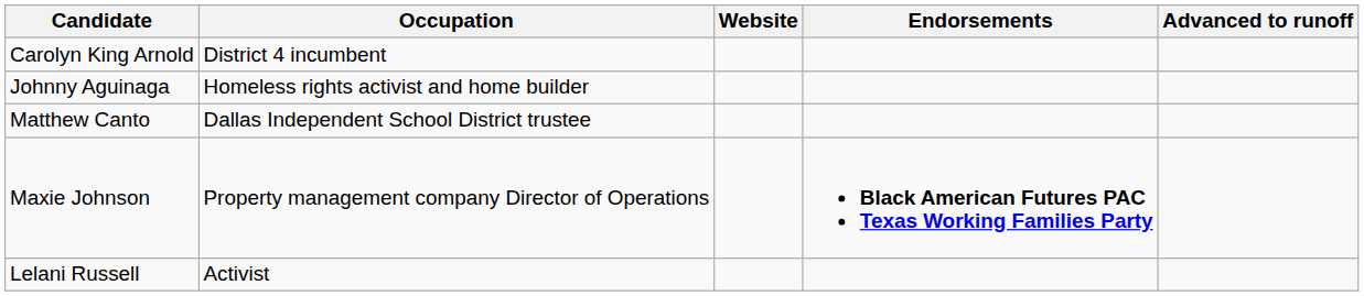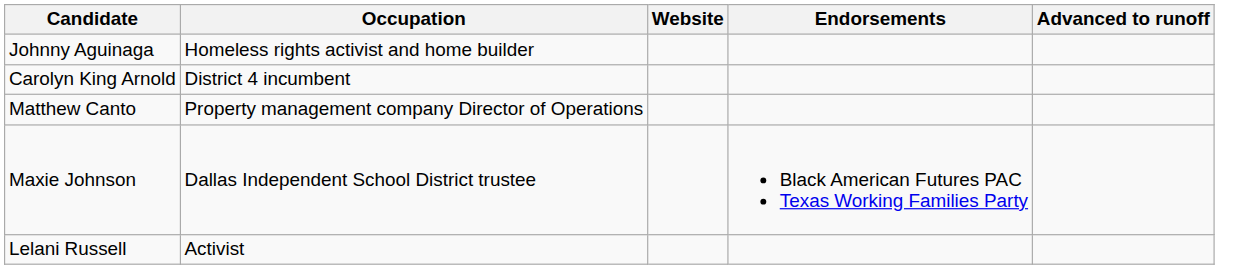rows swapped: Johnny Aguinaga <-> Carolyn King Arnold
Matthew Canto | Occupation: Dallas Independent School District trustee -> Property management company Director of Operations
Maxie Johnson | Occupation: Property management company Director of Operations -> Dallas Independent School District trustee
Maxie Johnson | Endorsements: bold -> normal
